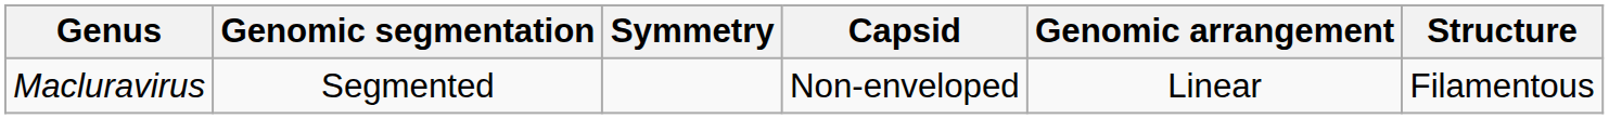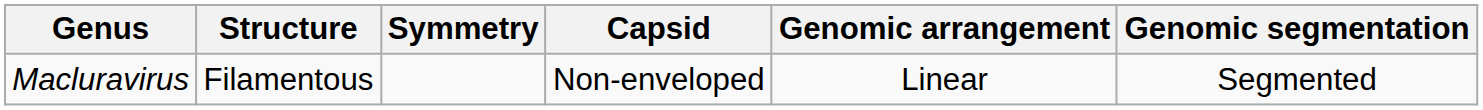columns swapped: Structure <-> Genomic segmentation
